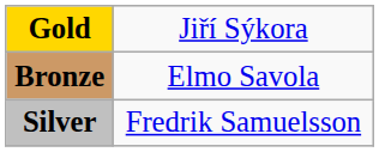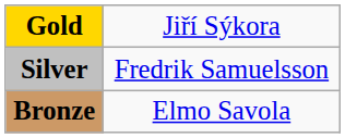rows swapped: Silver <-> Bronze
